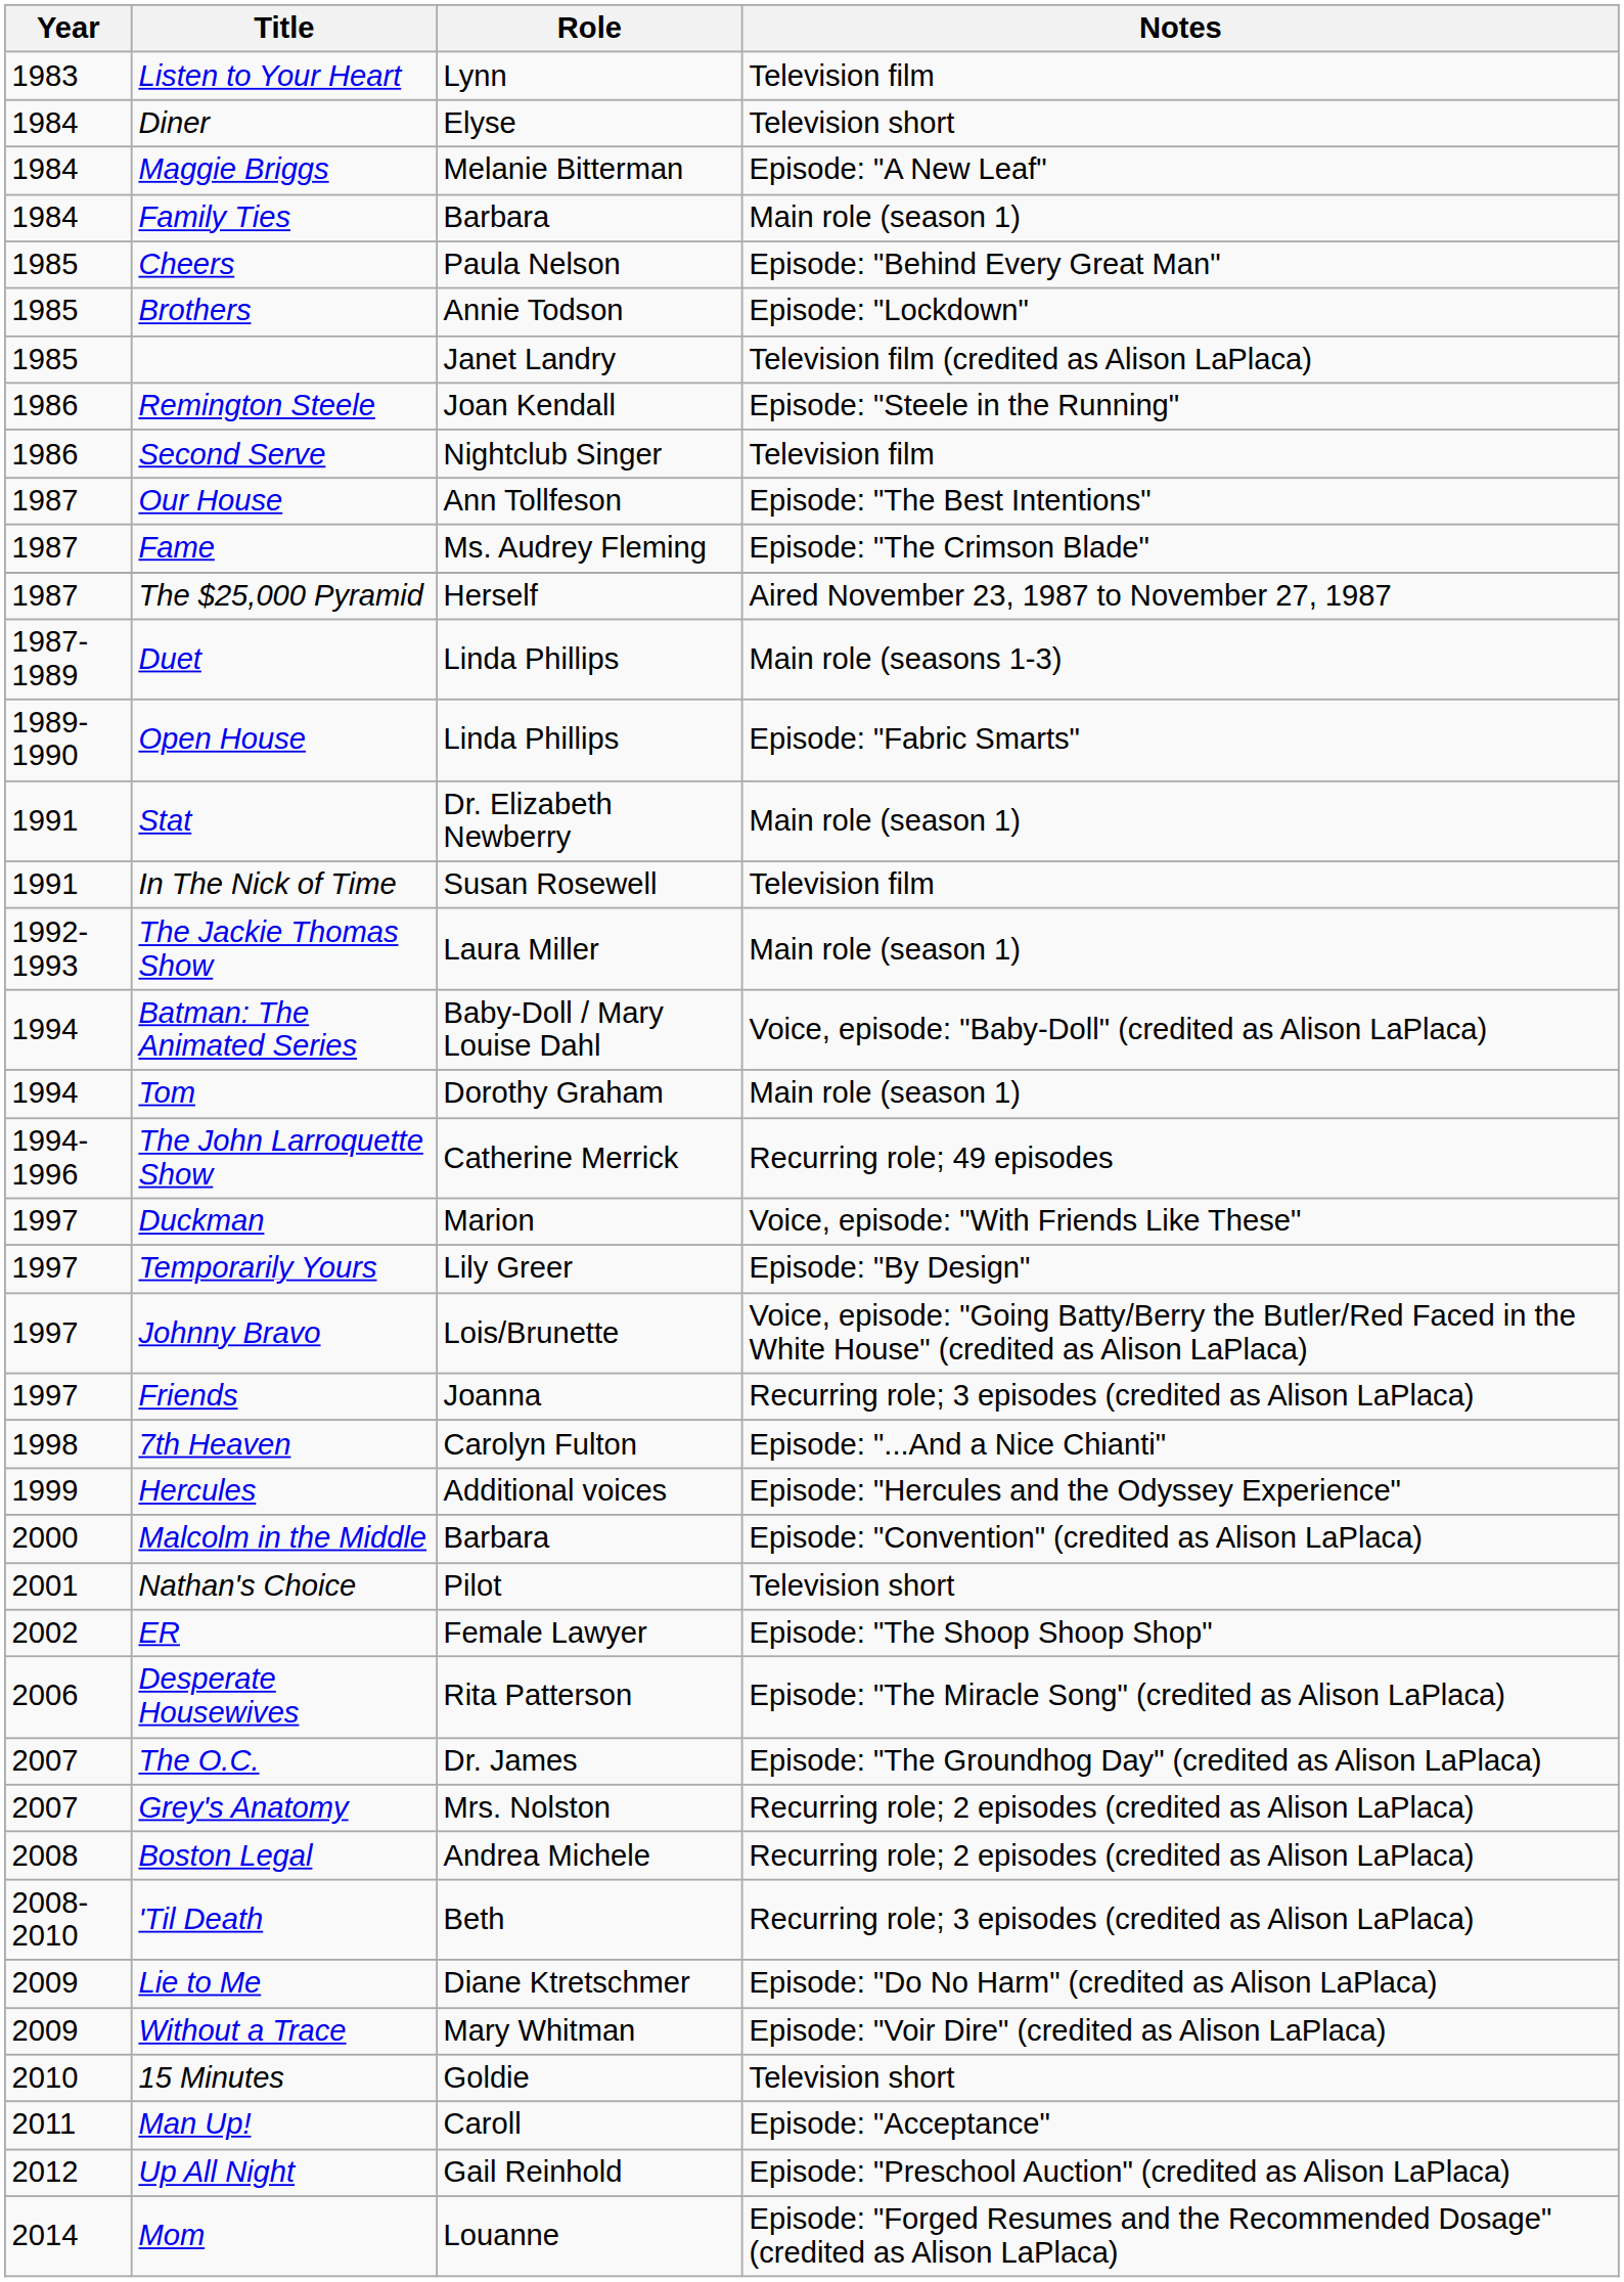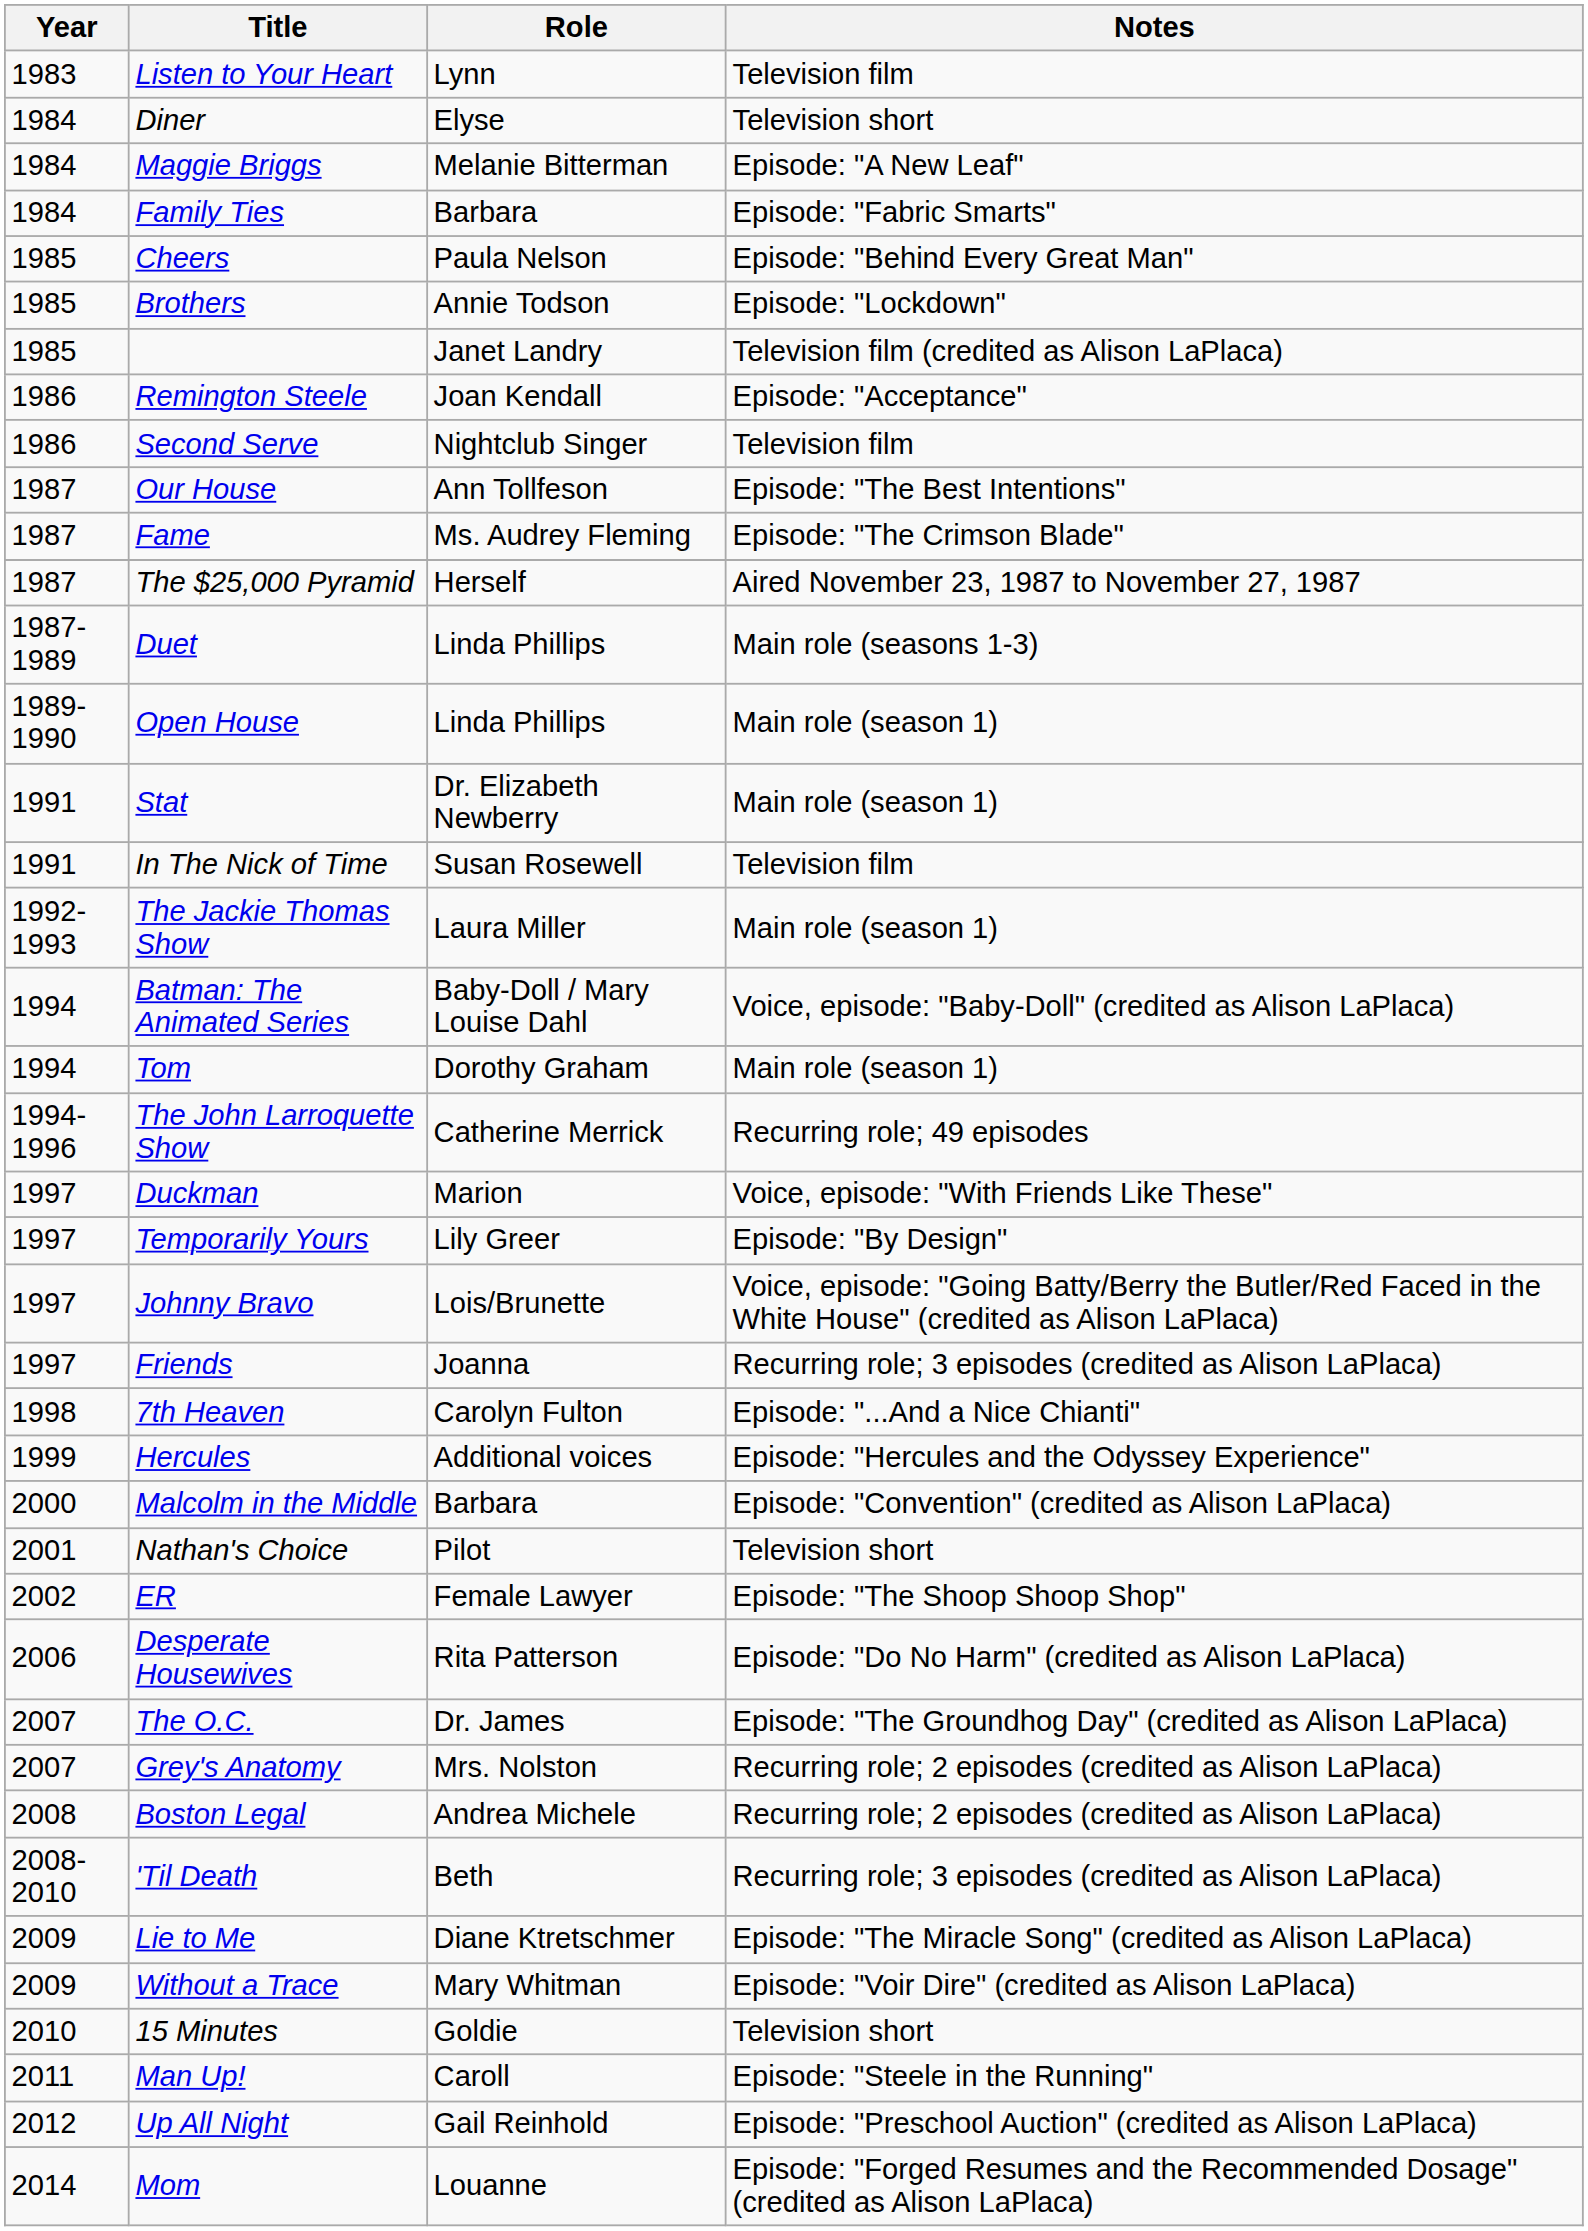Family Ties | Notes: Main role (season 1) -> Episode: "Fabric Smarts"
Remington Steele | Notes: Episode: "Steele in the Running" -> Episode: "Acceptance"
Open House | Notes: Episode: "Fabric Smarts" -> Main role (season 1)
Desperate Housewives | Notes: Episode: "The Miracle Song" (credited as Alison LaPlaca) -> Episode: "Do No Harm" (credited as Alison LaPlaca)
Lie to Me | Notes: Episode: "Do No Harm" (credited as Alison LaPlaca) -> Episode: "The Miracle Song" (credited as Alison LaPlaca)
Man Up! | Notes: Episode: "Acceptance" -> Episode: "Steele in the Running"
